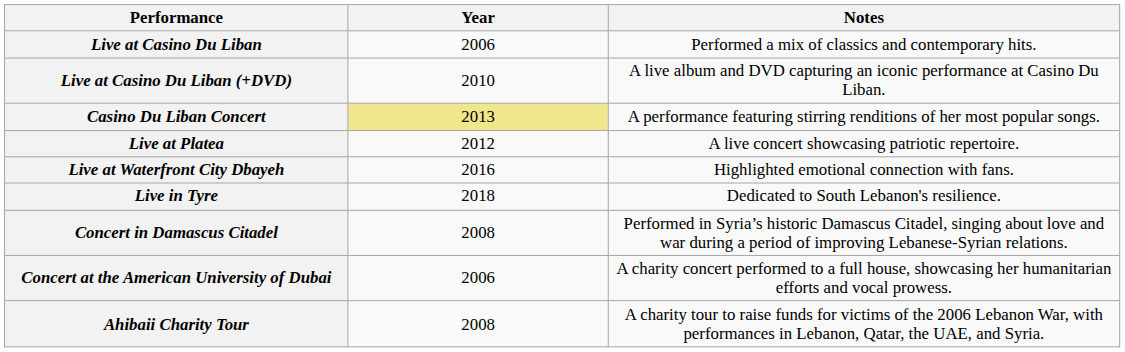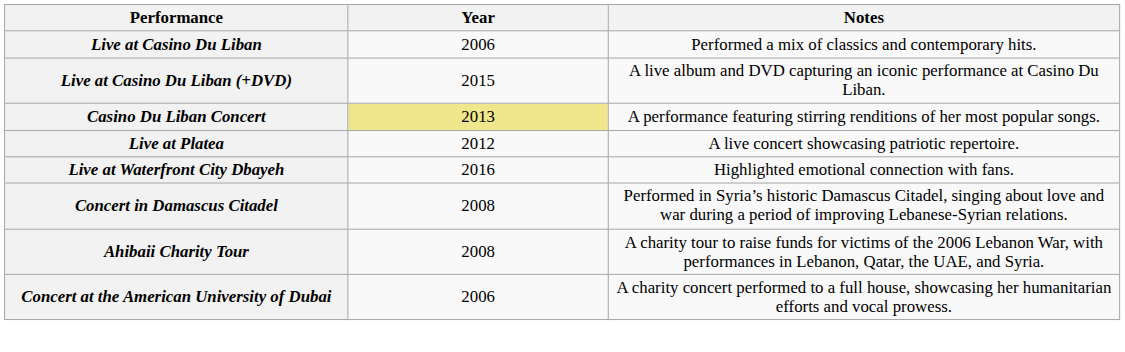Live at Casino Du Liban (+DVD) | Year: 2010 -> 2015
- row: Live in Tyre | 2018 | Dedicated to South Lebanon's resilience.
rows swapped: Ahibaii Charity Tour <-> Concert at the American University of Dubai
